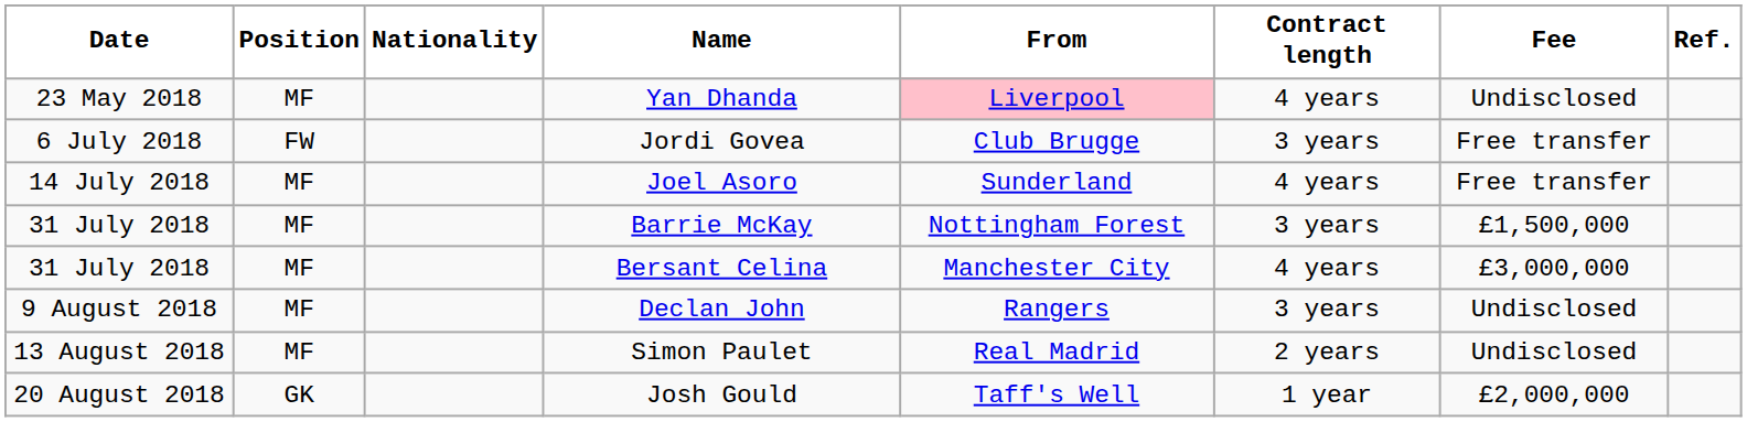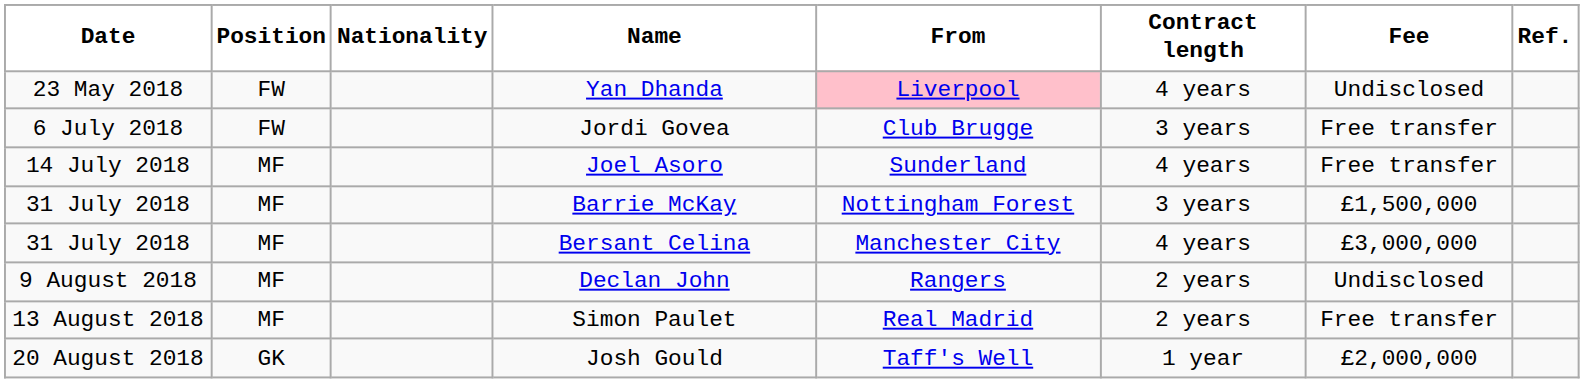Yan Dhanda | Position: MF -> FW
Declan John | Contract length: 3 years -> 2 years
Simon Paulet | Fee: Undisclosed -> Free transfer
